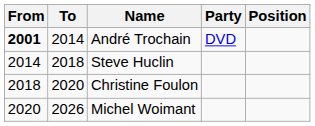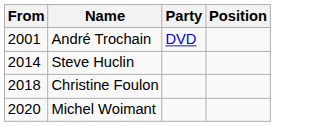- column: To | 2014 | 2018 | 2020 | 2026
André Trochain | From: bold -> normal
